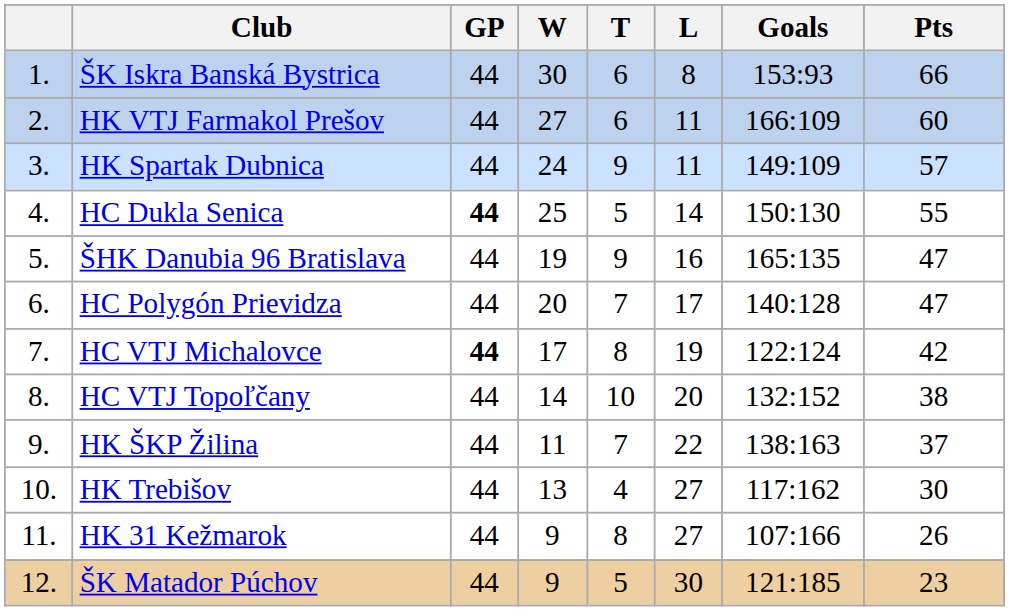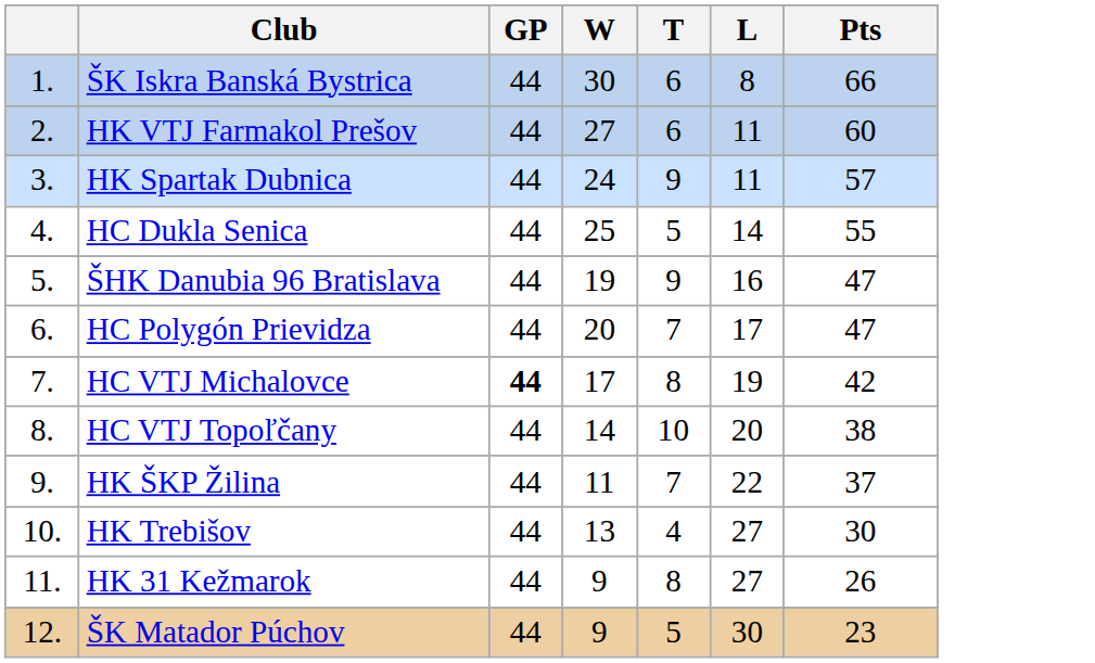- column: Goals | 153:93 | 166:109 | 149:109 | 150:130 | 165:135 | 140:128 | 122:124 | 132:152 | 138:163 | 117:162 | 107:166 | 121:185
HC Dukla Senica | GP: bold -> normal
